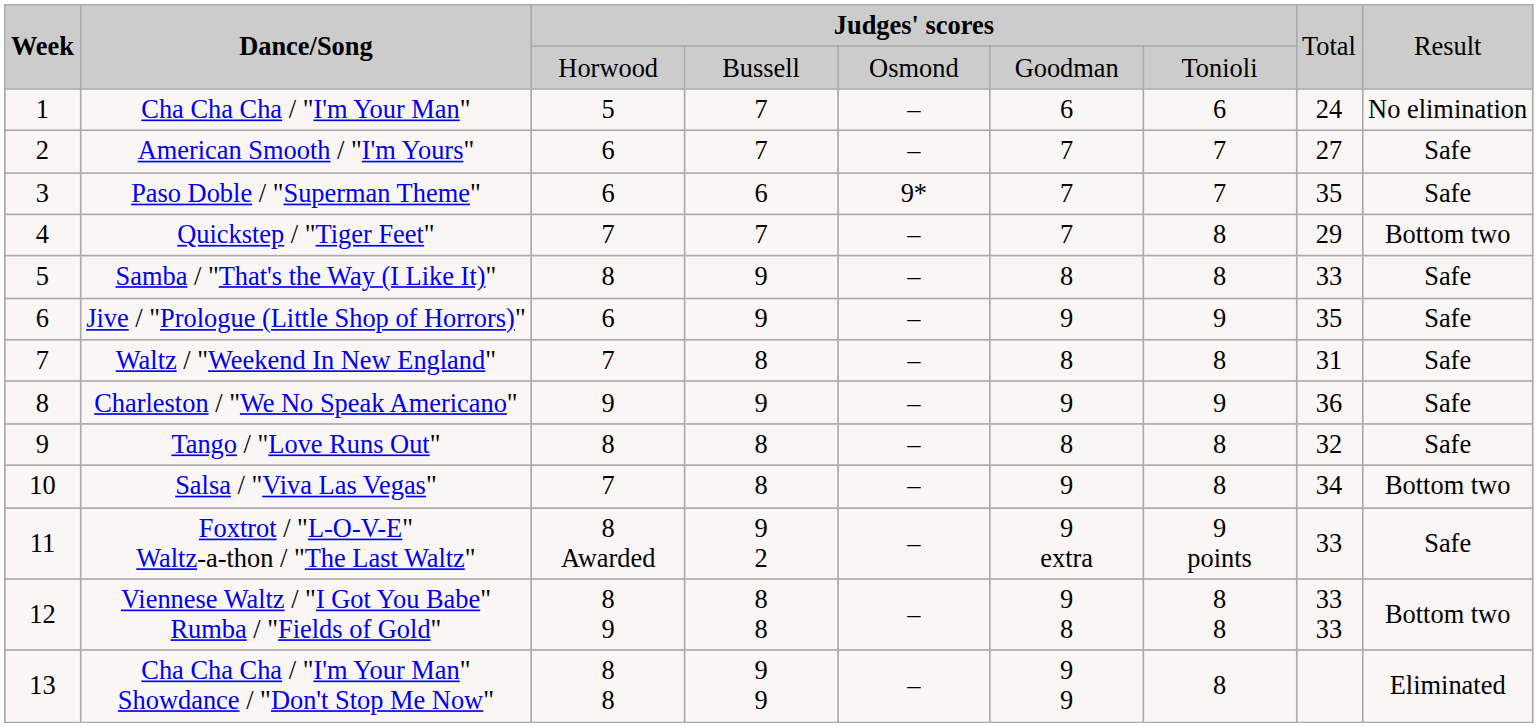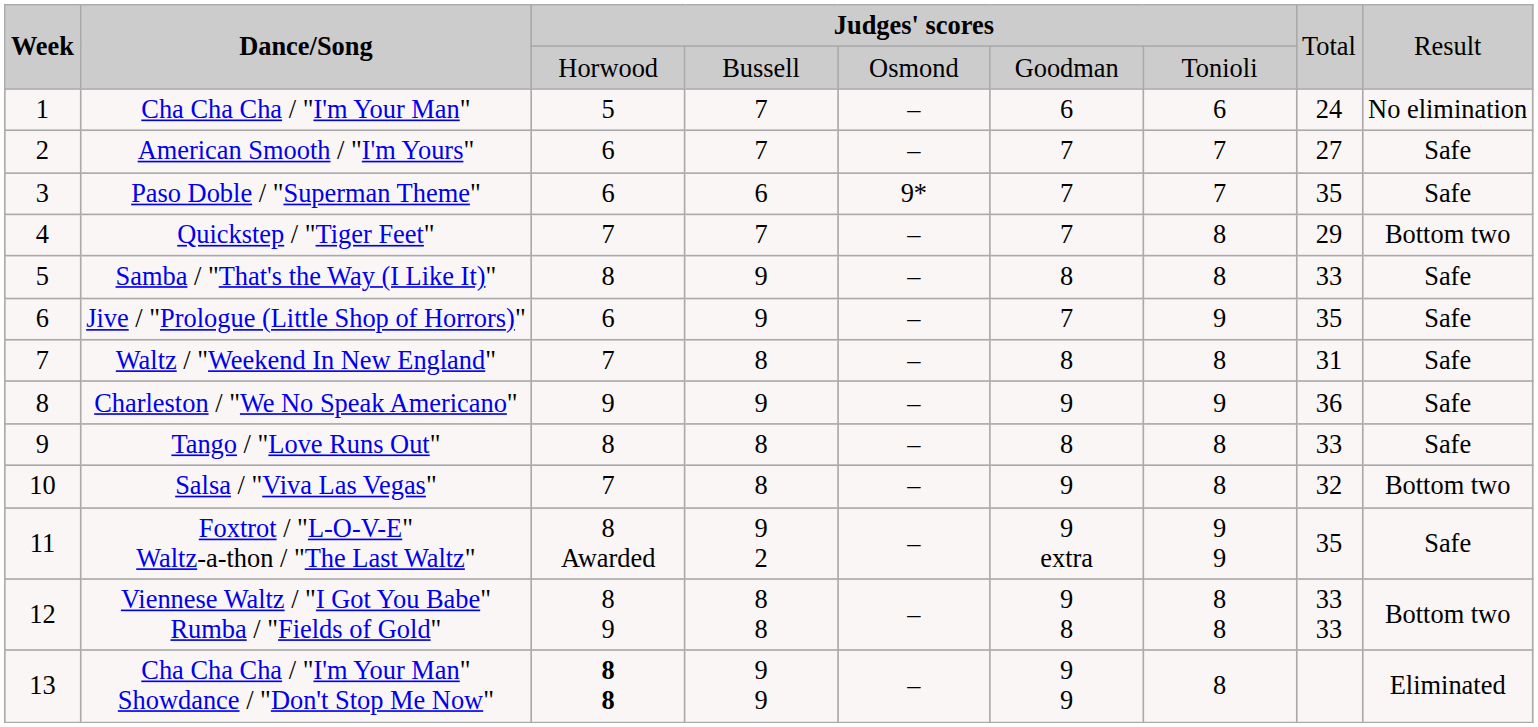Jive / "Prologue (Little Shop of Horrors)" | column 6: 9 -> 7
Tango / "Love Runs Out" | column 8: 32 -> 33
Salsa / "Viva Las Vegas" | column 8: 34 -> 32
Foxtrot / "L-O-V-E" Waltz-a-thon / "The Last Waltz" | column 7: 9 points -> 9 9
Foxtrot / "L-O-V-E" Waltz-a-thon / "The Last Waltz" | column 8: 33 -> 35
Cha Cha Cha / "I'm Your Man" Showdance / "Don't Stop Me Now" | column 3: normal -> bold
